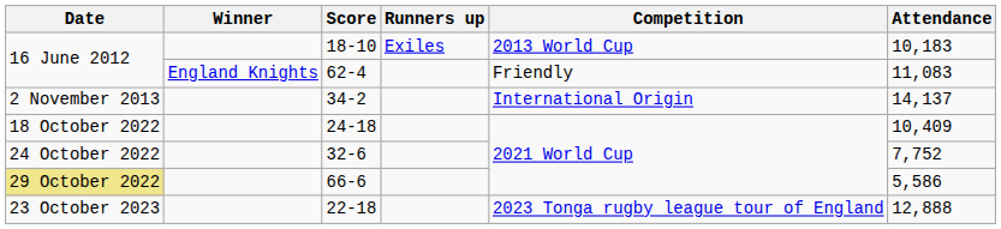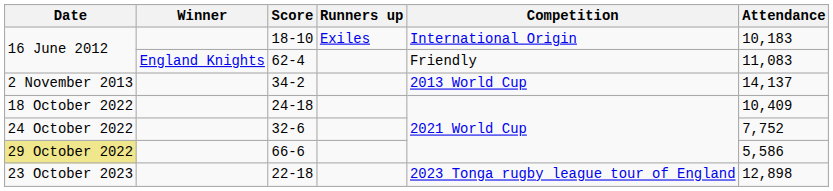18-10 | Competition: 2013 World Cup -> International Origin
34-2 | Competition: International Origin -> 2013 World Cup
22-18 | Attendance: 12,888 -> 12,898
